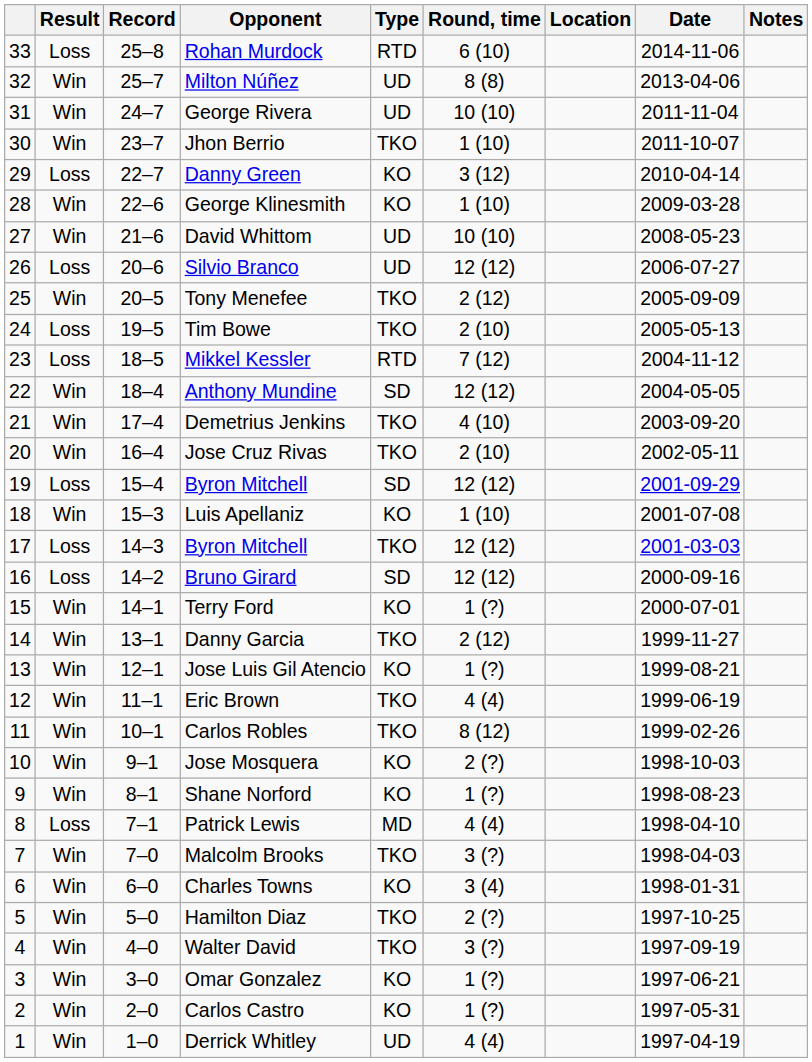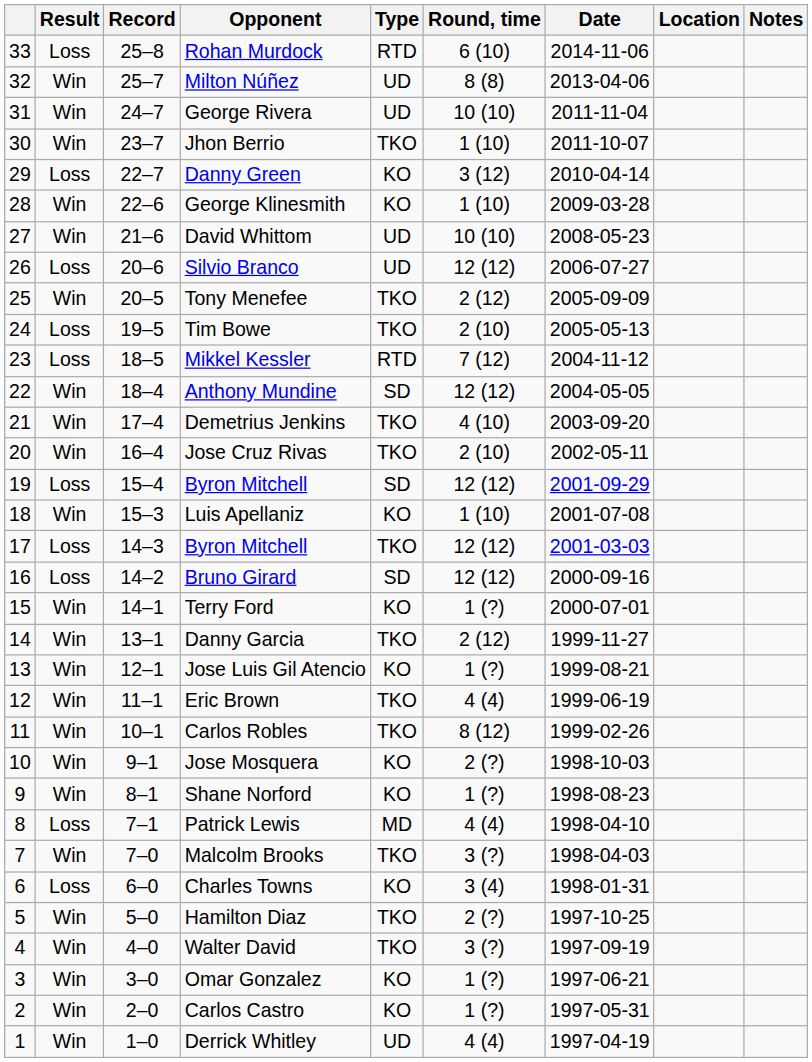columns swapped: Date <-> Location
Charles Towns | Result: Win -> Loss
